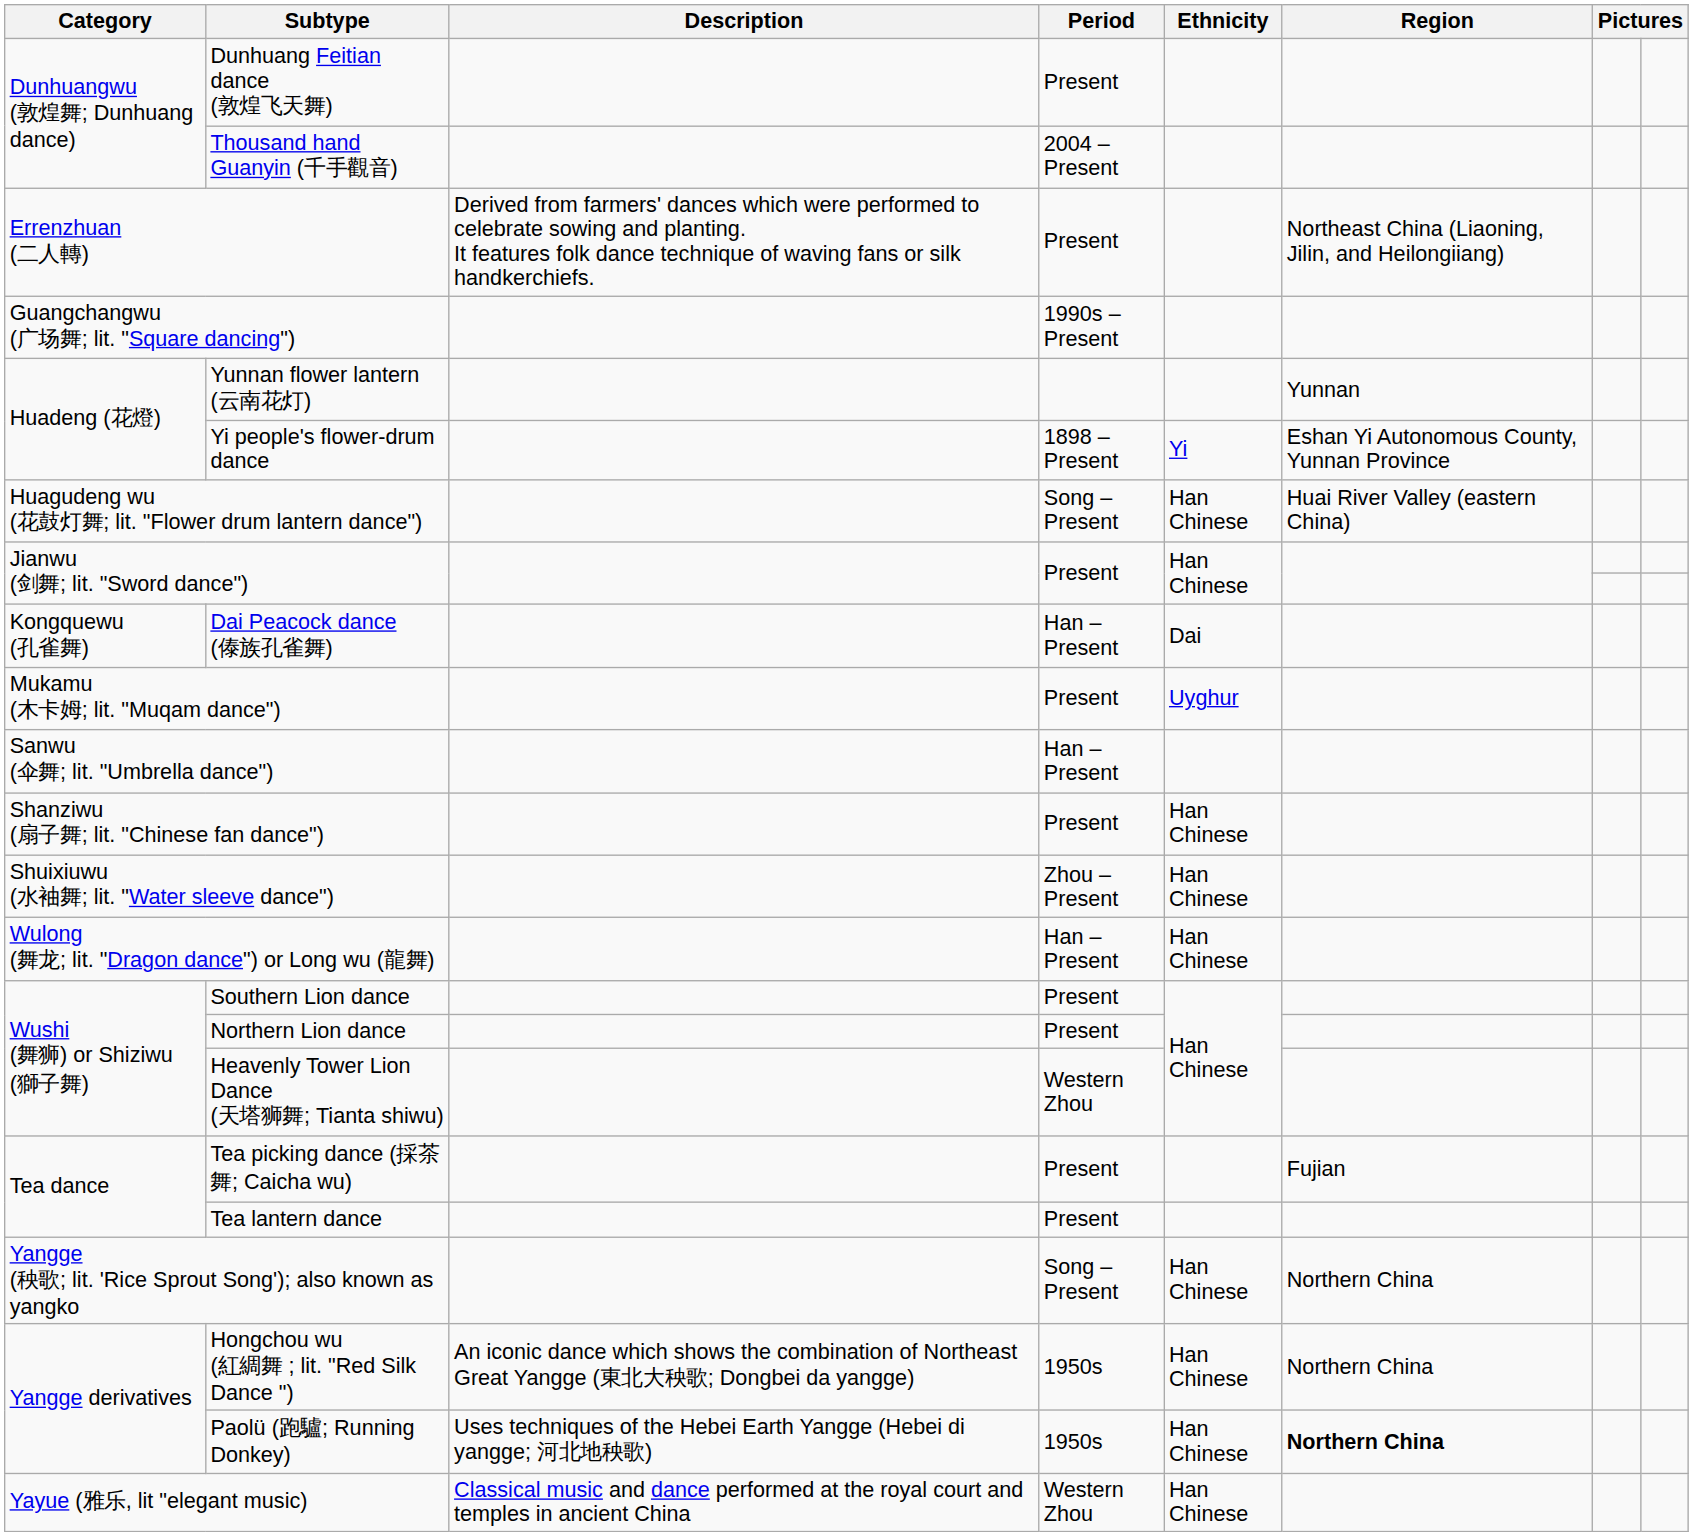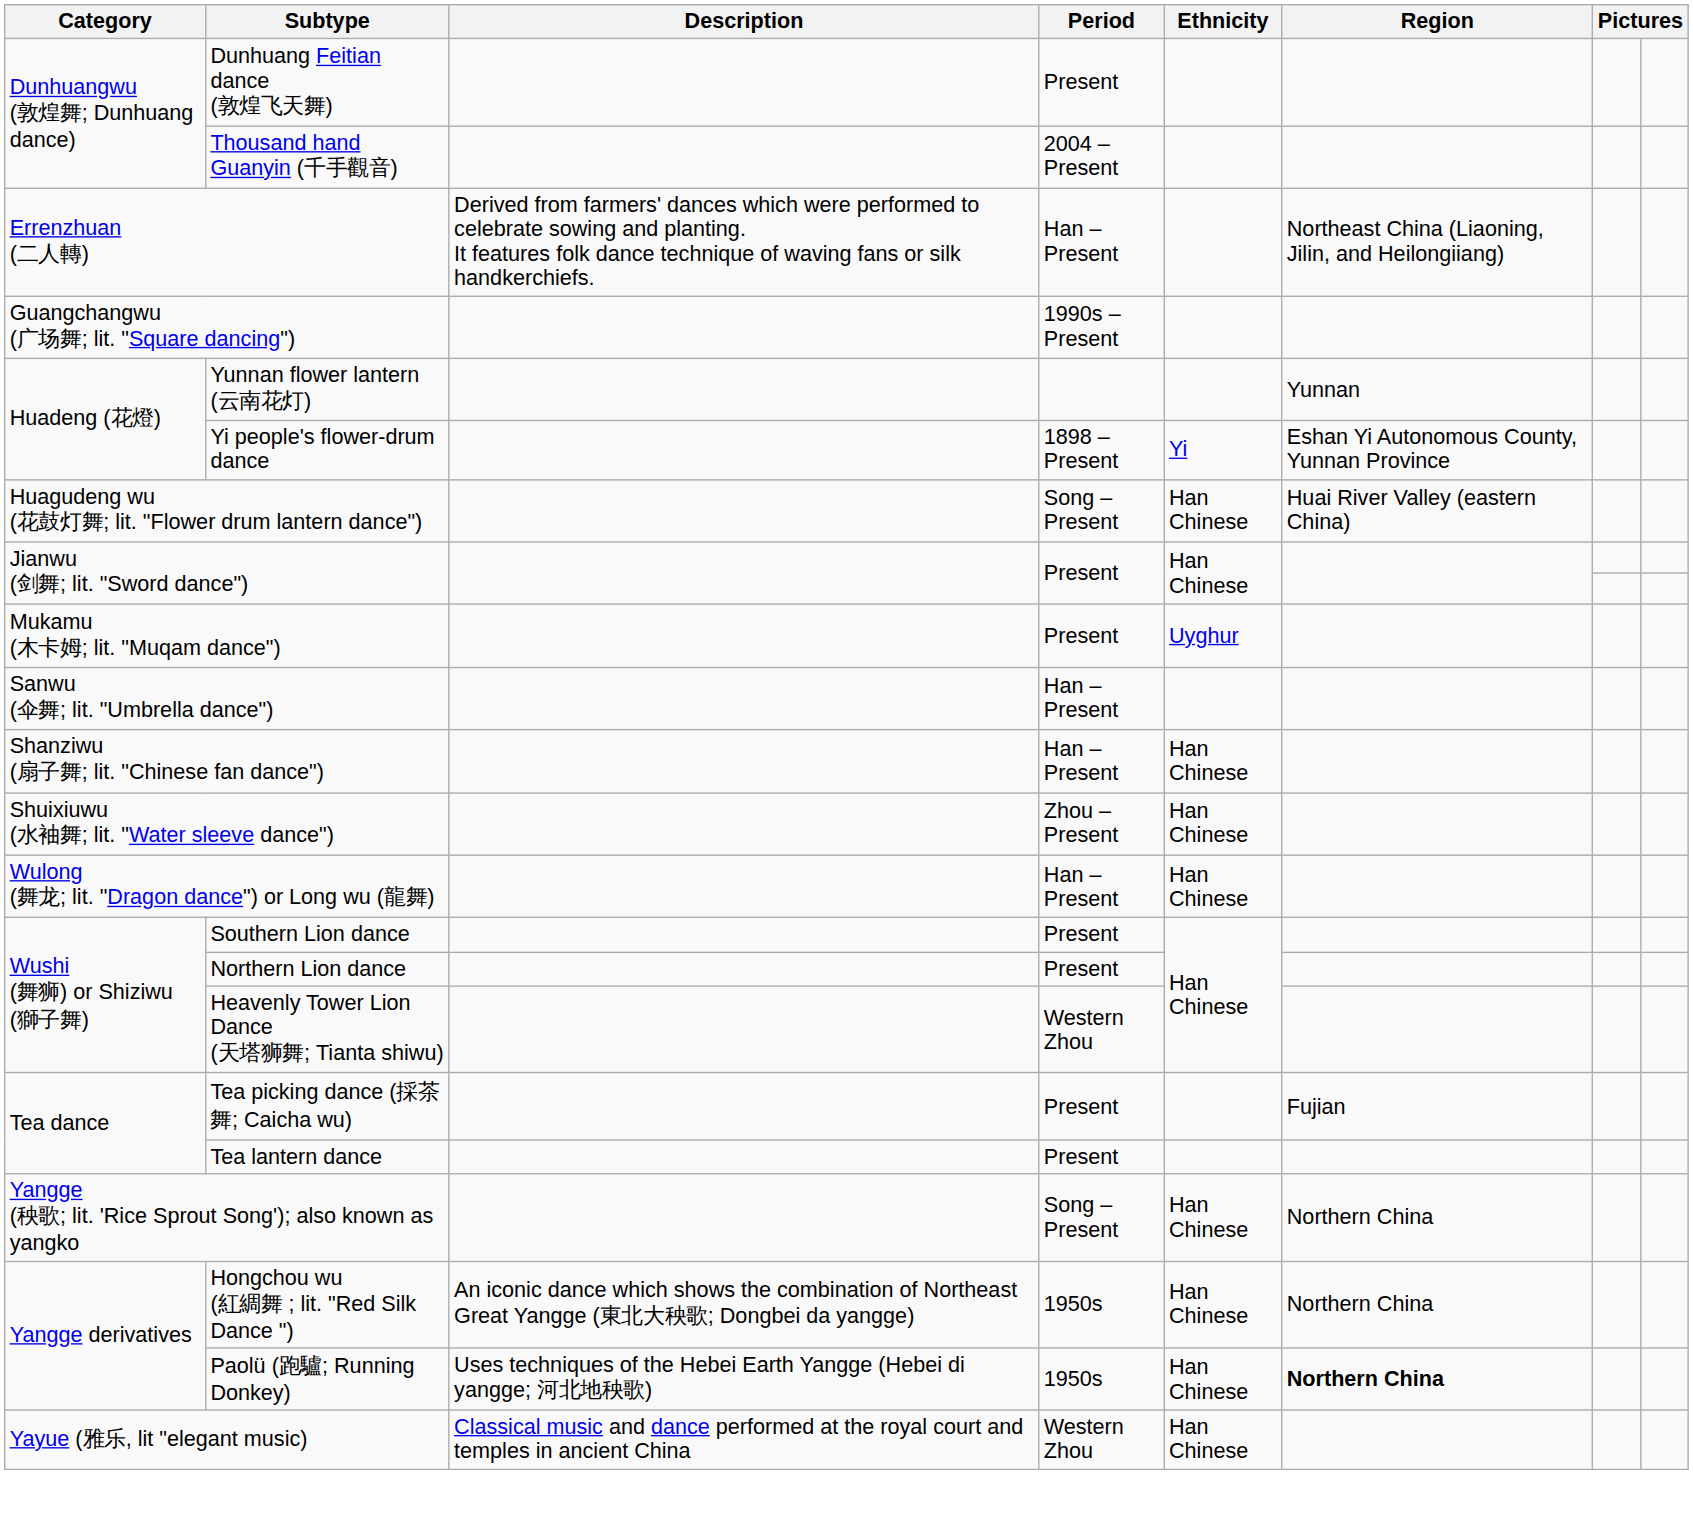Errenzhuan (二人轉) | Period: Present -> Han –Present
- row: Kongquewu (孔雀舞) | Dai Peacock dance (傣族孔雀舞) | Han –Present | Dai
Shanziwu (扇子舞; lit. "Chinese fan dance") | Period: Present -> Han –Present
